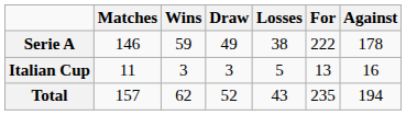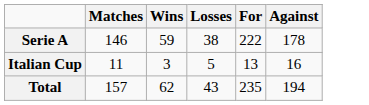- column: Draw | 49 | 3 | 52
